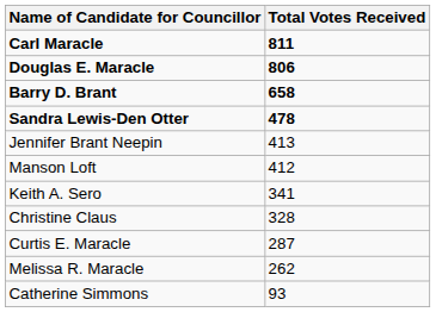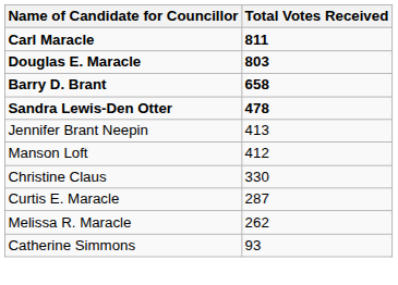Douglas E. Maracle | Total Votes Received: 806 -> 803
- row: Keith A. Sero | 341
Christine Claus | Total Votes Received: 328 -> 330
